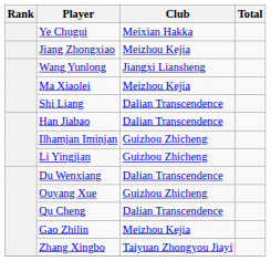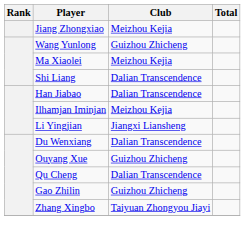- row: Ye Chugui | Meixian Hakka
Wang Yunlong | Club: Jiangxi Liansheng -> Guizhou Zhicheng
Ilhamjan Iminjan | Club: Guizhou Zhicheng -> Meizhou Kejia
Li Yingjian | Club: Guizhou Zhicheng -> Jiangxi Liansheng
Gao Zhilin | Club: Meizhou Kejia -> Guizhou Zhicheng
